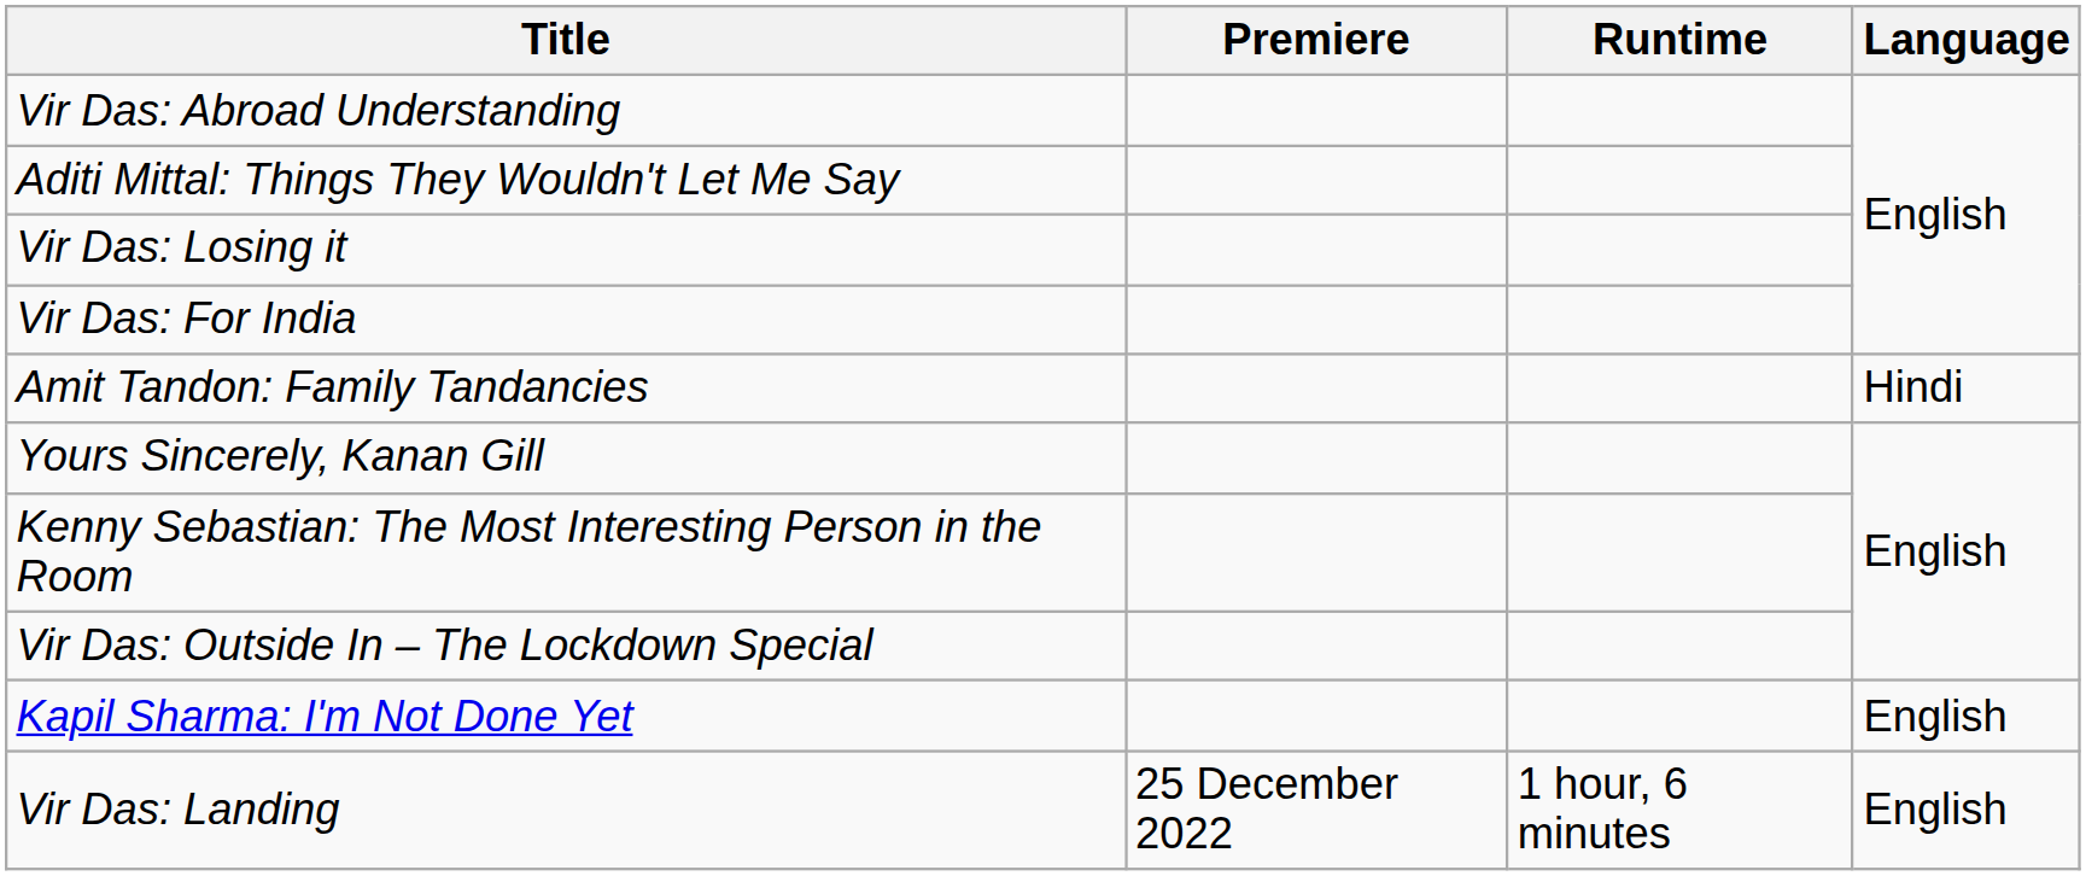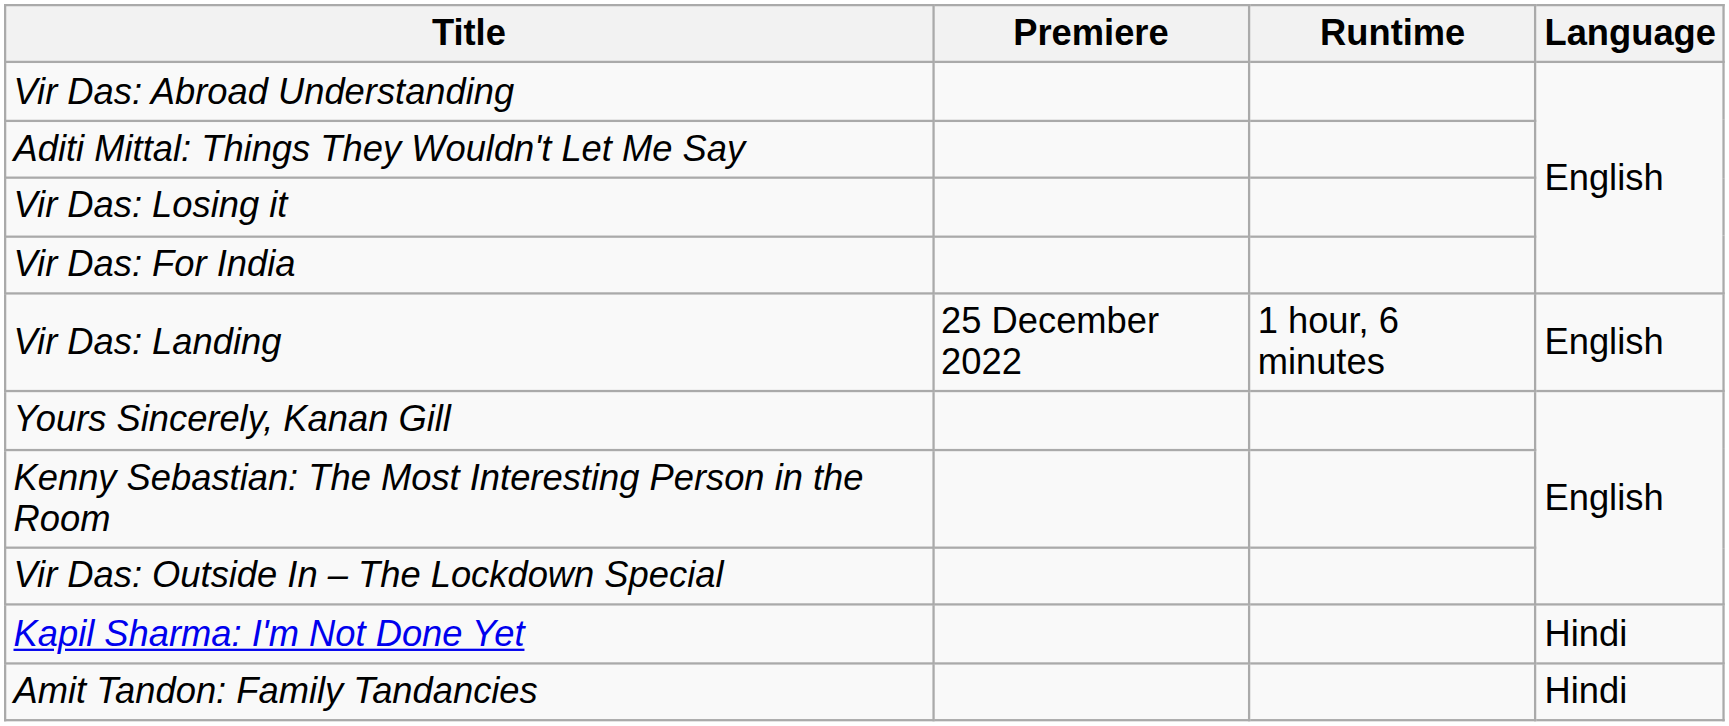rows swapped: Amit Tandon: Family Tandancies <-> Vir Das: Landing
Kapil Sharma: I'm Not Done Yet | Language: English -> Hindi
